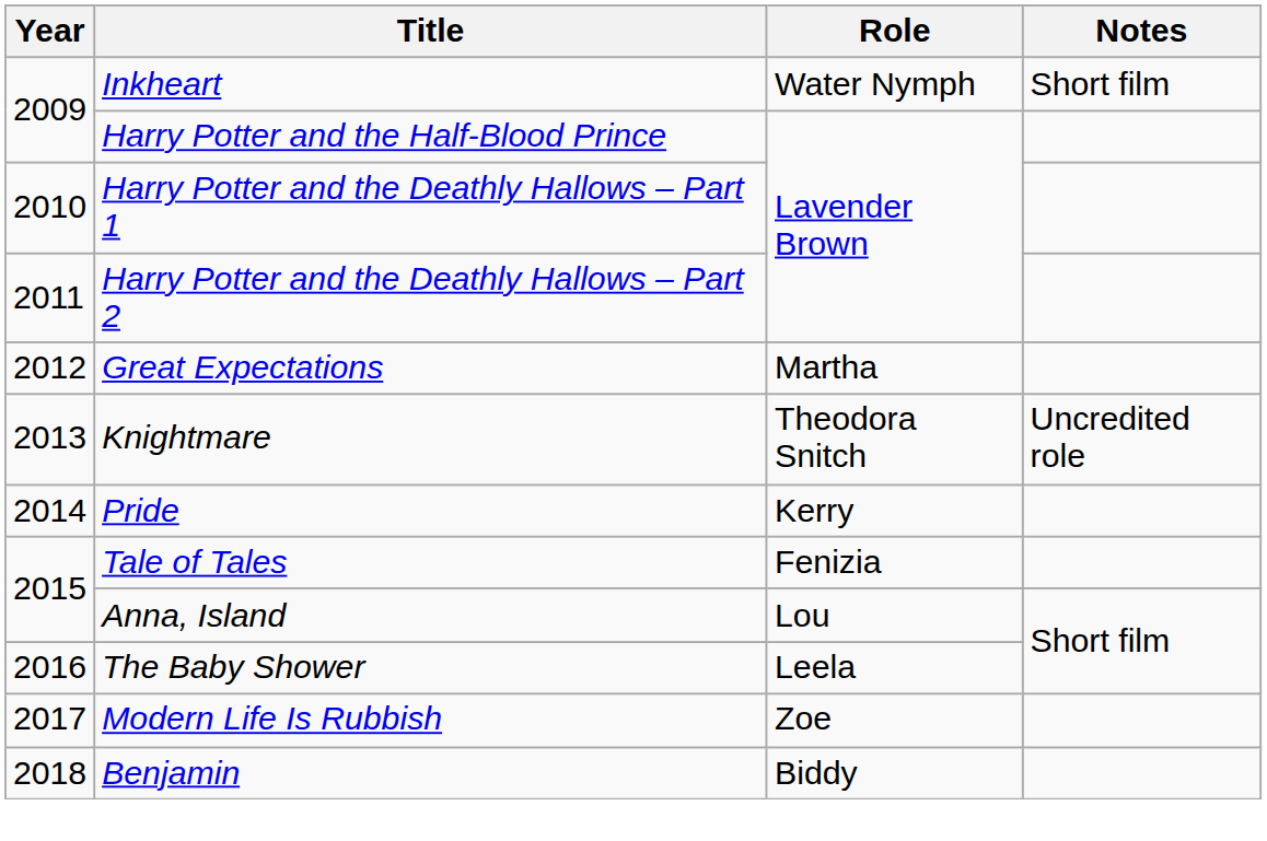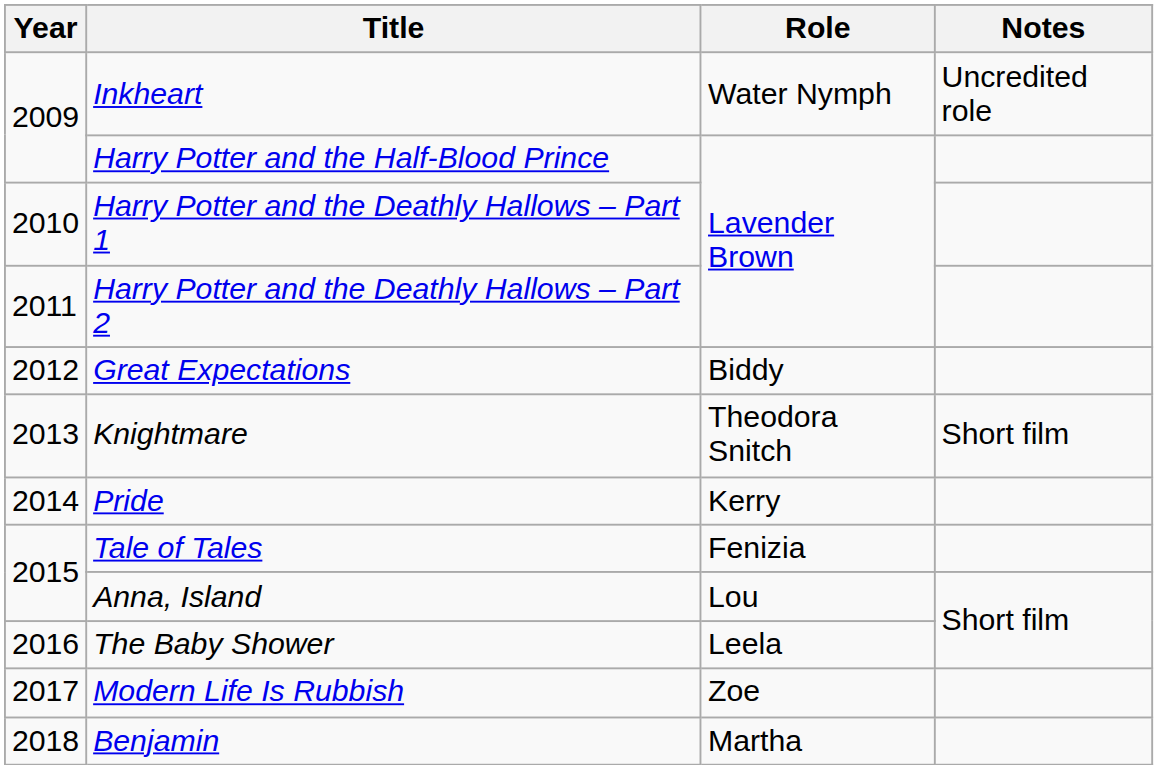Inkheart | Notes: Short film -> Uncredited role
Great Expectations | Role: Martha -> Biddy
Knightmare | Notes: Uncredited role -> Short film
Benjamin | Role: Biddy -> Martha
